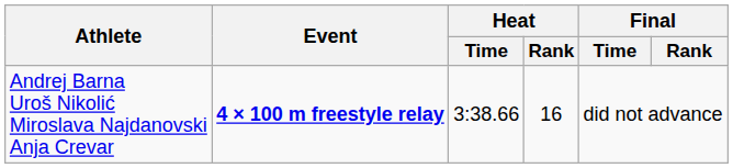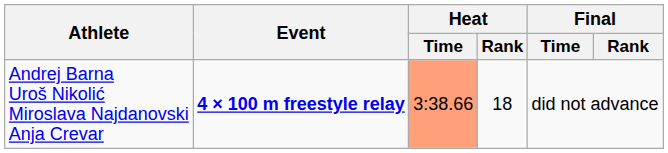Andrej Barna Uroš Nikolić Miroslava Najdanovski Anja Crevar | Heat / Time: no background -> lightsalmon background
Andrej Barna Uroš Nikolić Miroslava Najdanovski Anja Crevar | Heat / Rank: 16 -> 18
